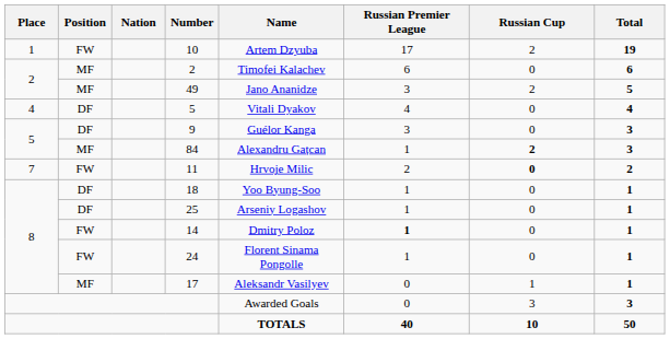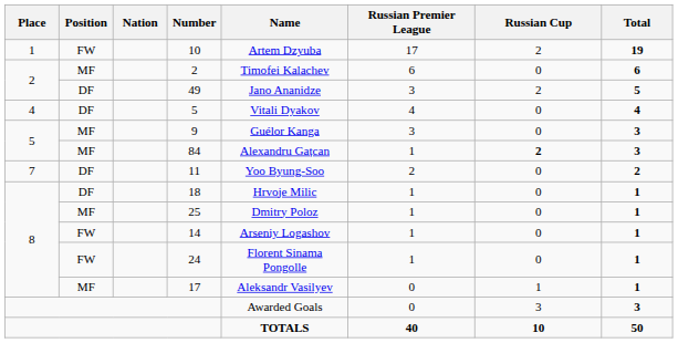49 | Position: MF -> DF
9 | Position: DF -> MF
11 | Position: FW -> DF
11 | Name: Hrvoje Milic -> Yoo Byung-Soo
11 | Russian Cup: bold -> normal
18 | Name: Yoo Byung-Soo -> Hrvoje Milic
25 | Position: DF -> MF
25 | Name: Arseniy Logashov -> Dmitry Poloz
14 | Name: Dmitry Poloz -> Arseniy Logashov
14 | Russian Premier League: bold -> normal
